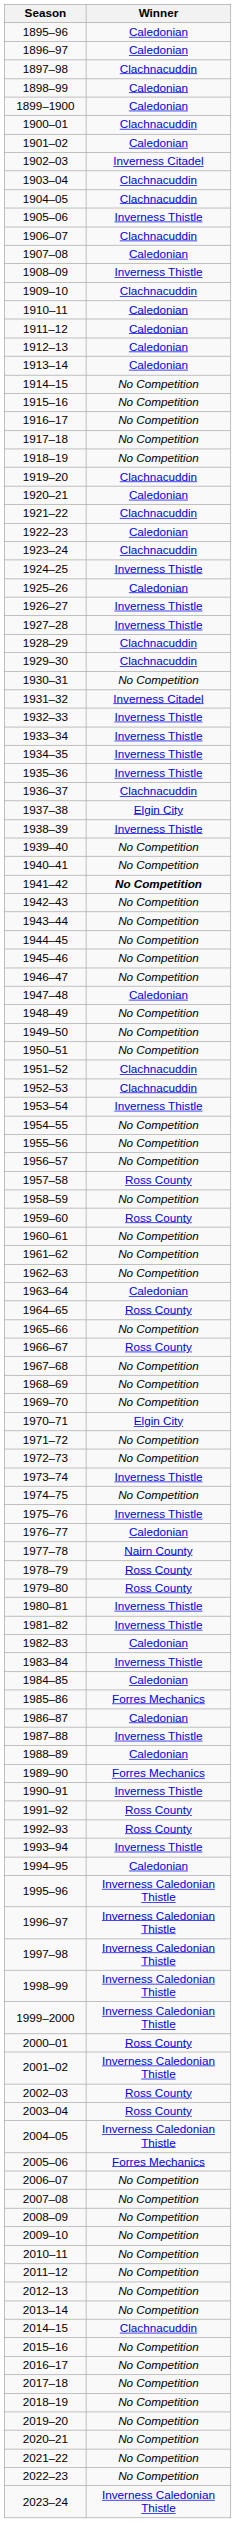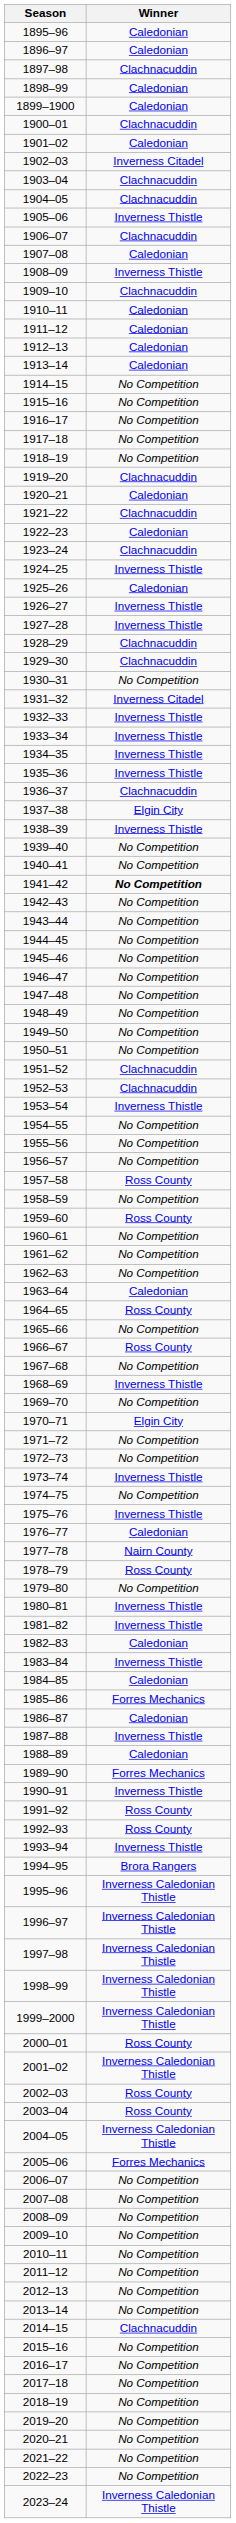1947–48 | Winner: Caledonian -> No Competition
1968–69 | Winner: No Competition -> Inverness Thistle
1979–80 | Winner: Ross County -> No Competition
1994–95 | Winner: Caledonian -> Brora Rangers
